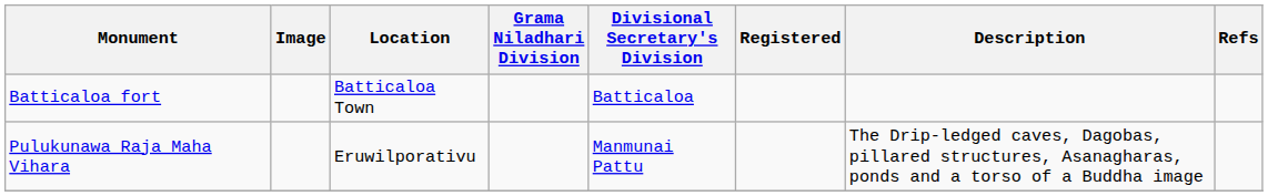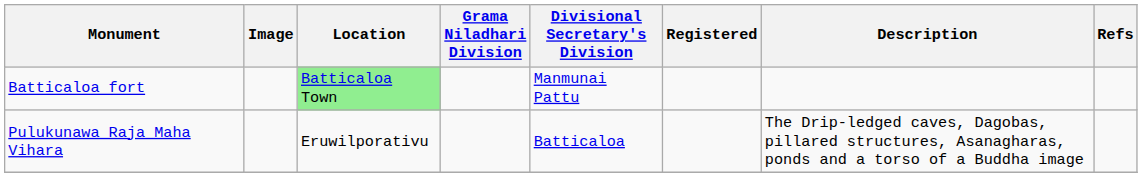Batticaloa fort | Location: no background -> lightgreen background
Batticaloa fort | Divisional Secretary's Division: Batticaloa -> Manmunai Pattu
Pulukunawa Raja Maha Vihara | Divisional Secretary's Division: Manmunai Pattu -> Batticaloa
